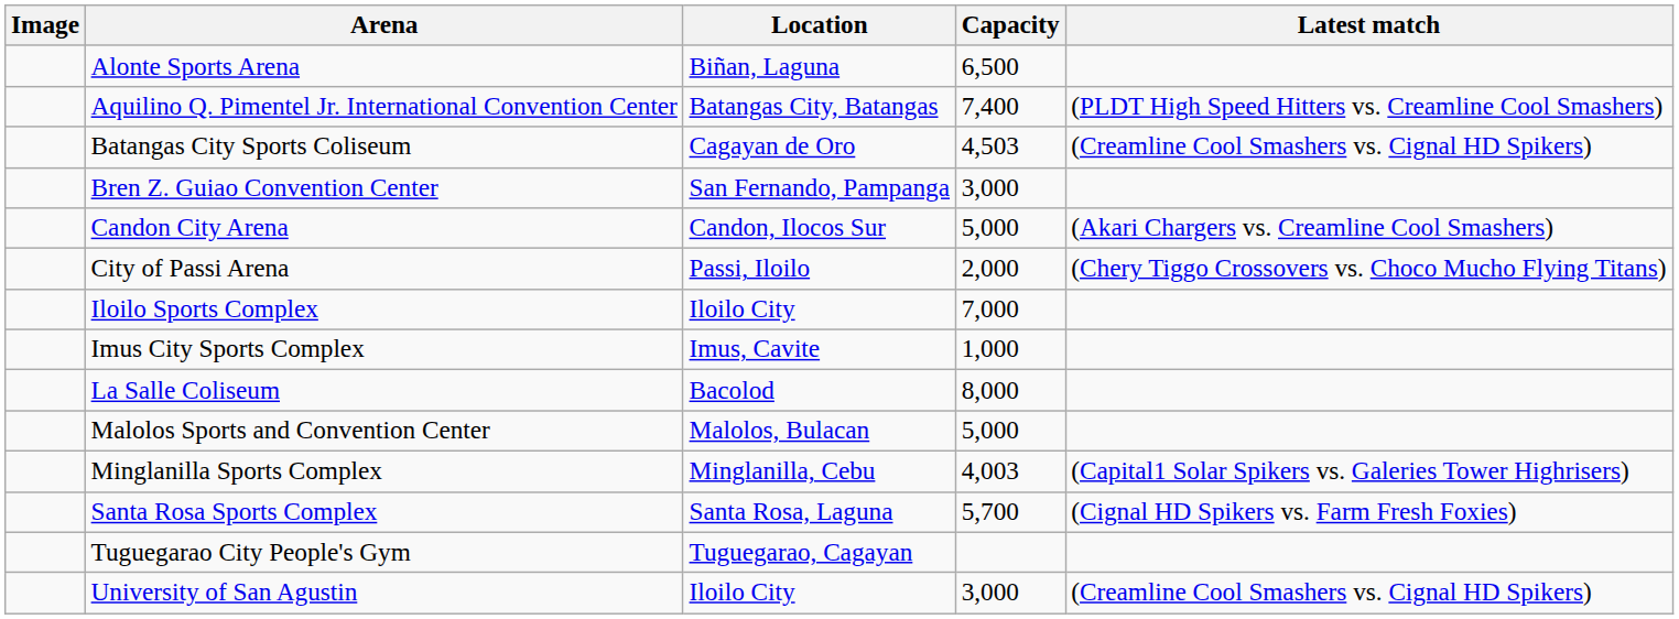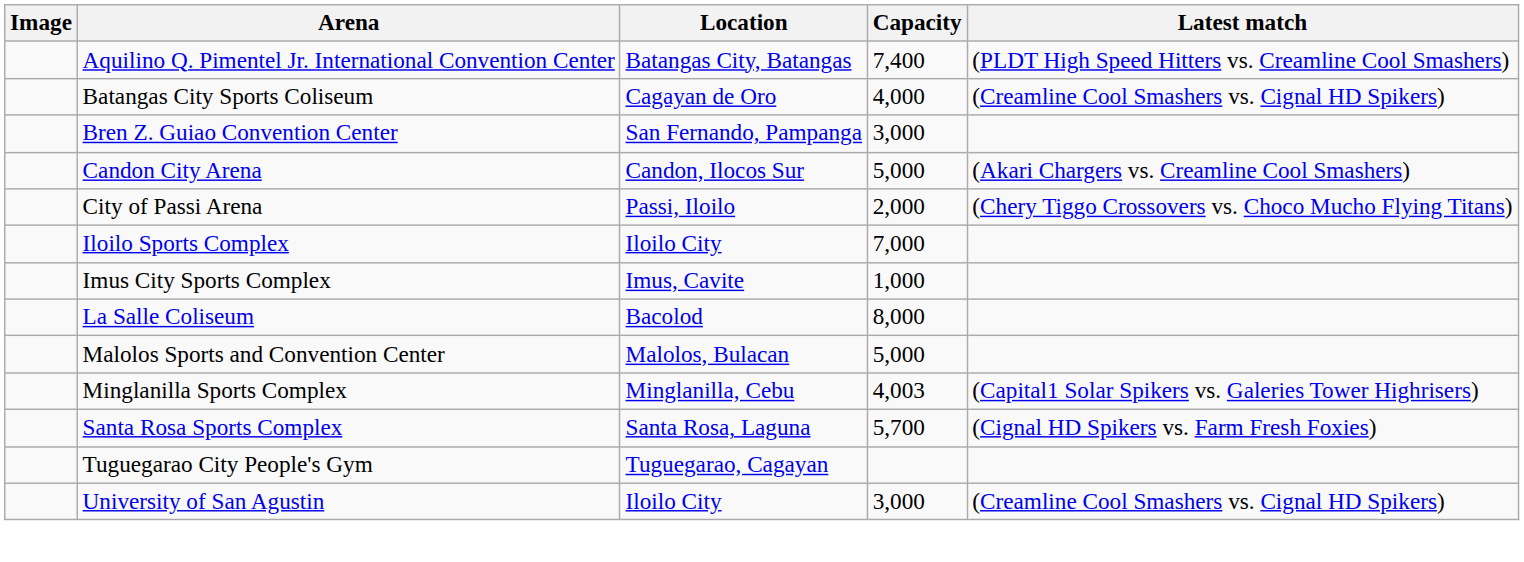- row: Alonte Sports Arena | Biñan, Laguna | 6,500
Batangas City Sports Coliseum | Capacity: 4,503 -> 4,000
